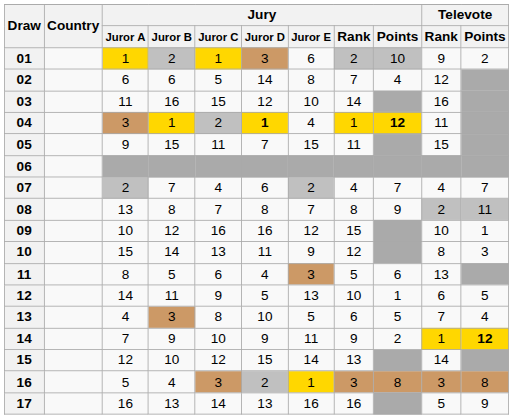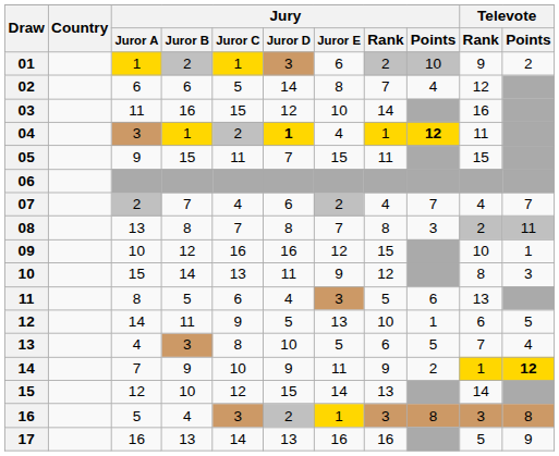08 | Jury / Points: 9 -> 3
